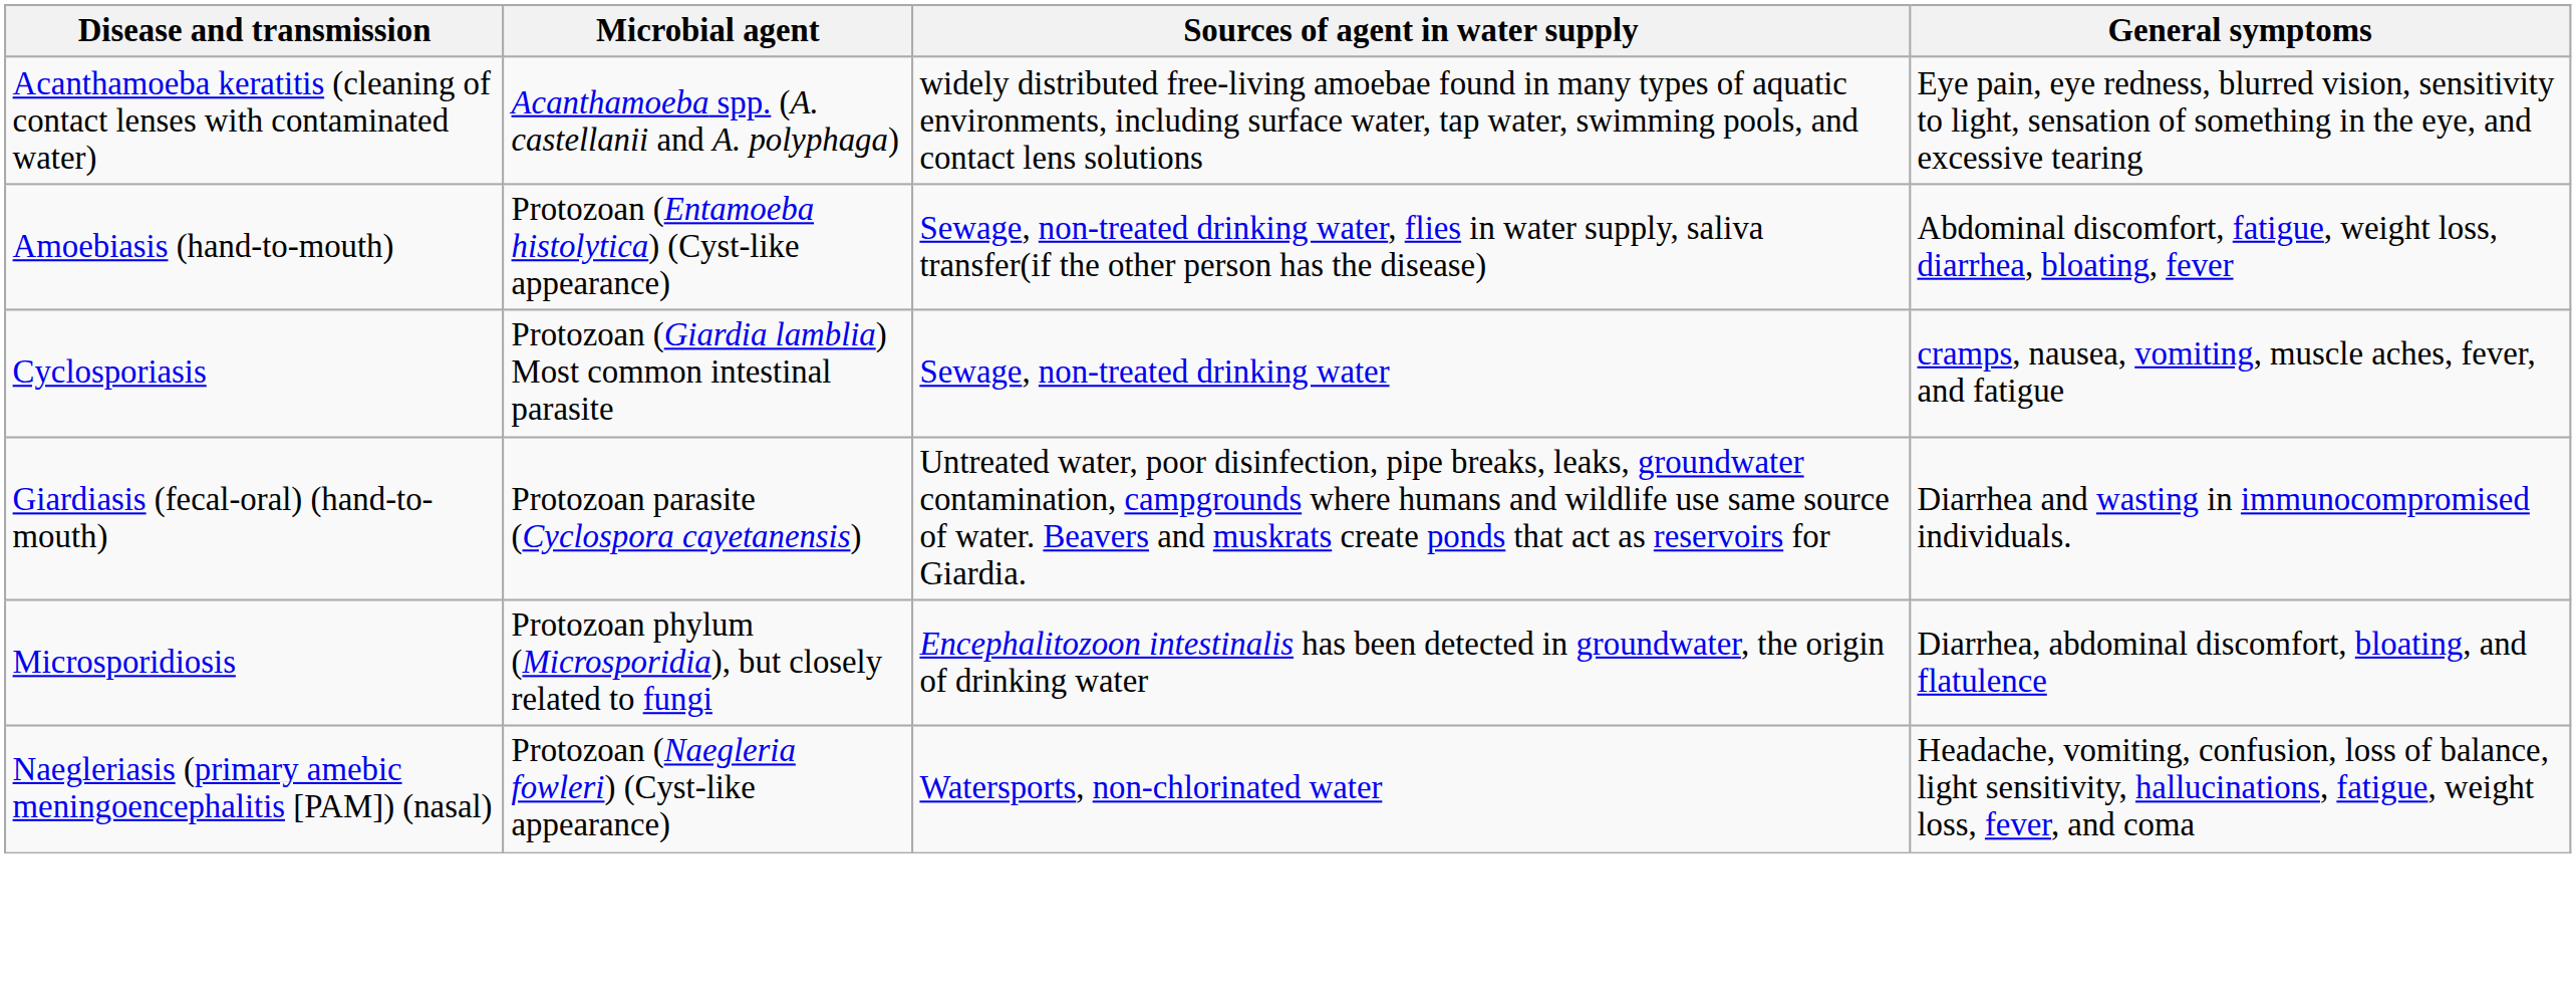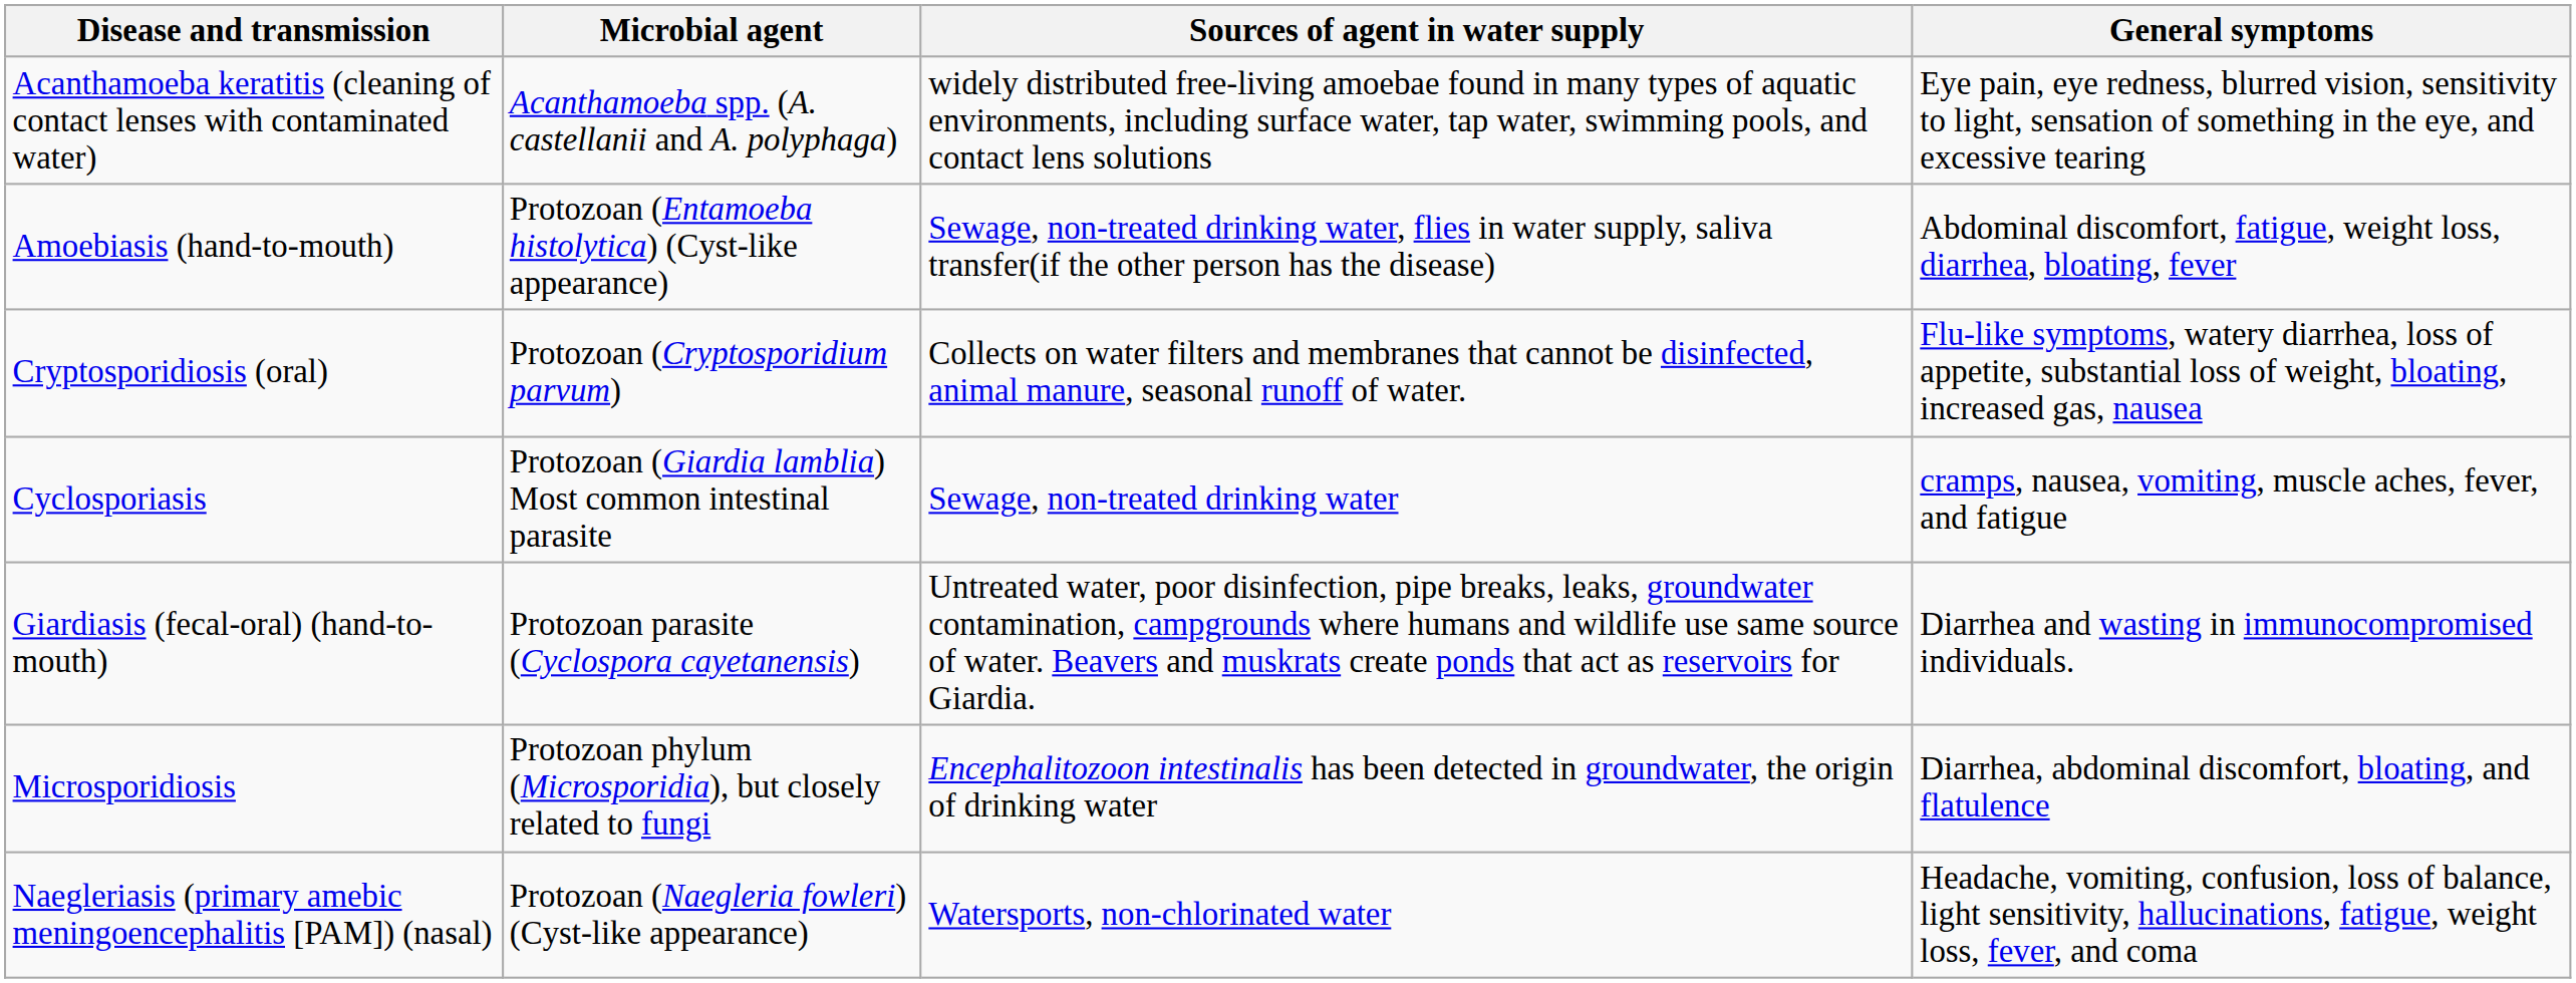+ row: Cryptosporidiosis (oral) | Protozoan (Cryptosporidium parvum) | Collects on water filters and membranes that cannot be disinfected, animal manure, seasonal runoff of water. | Flu-like symptoms, watery diarrhea, loss of appetite, substantial loss of weight, bloating, increased gas, nausea
